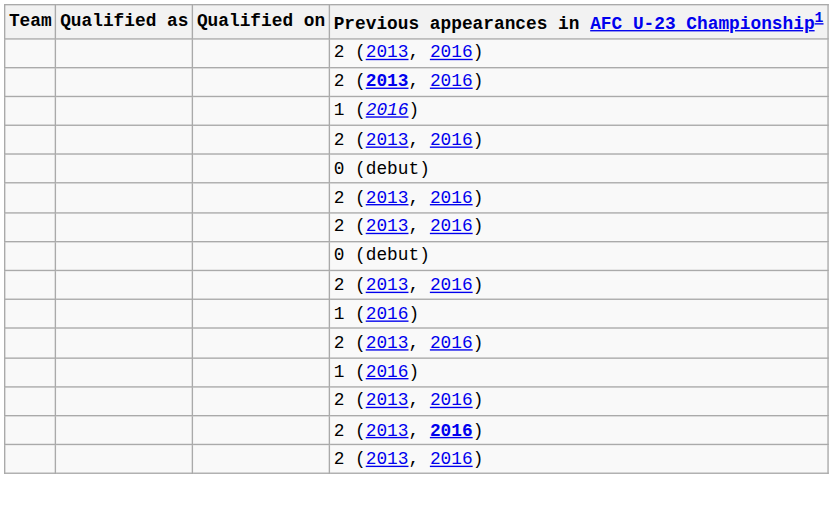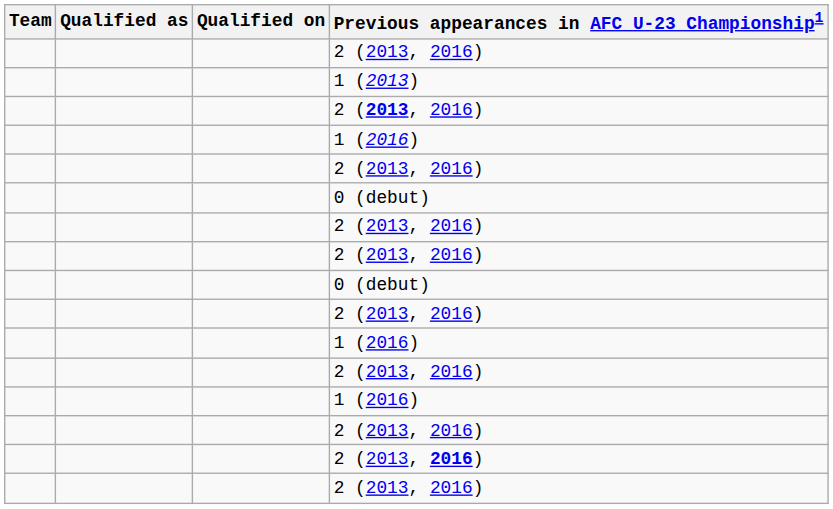+ row: 1 (2013)
